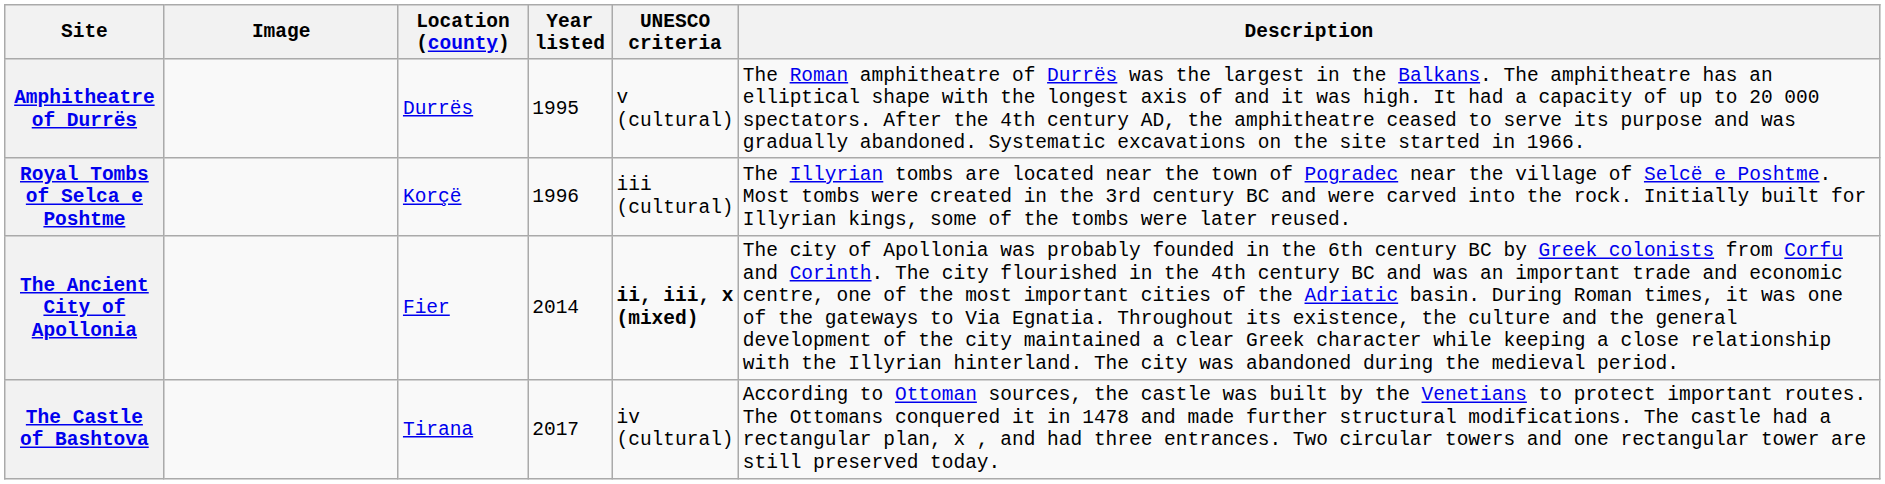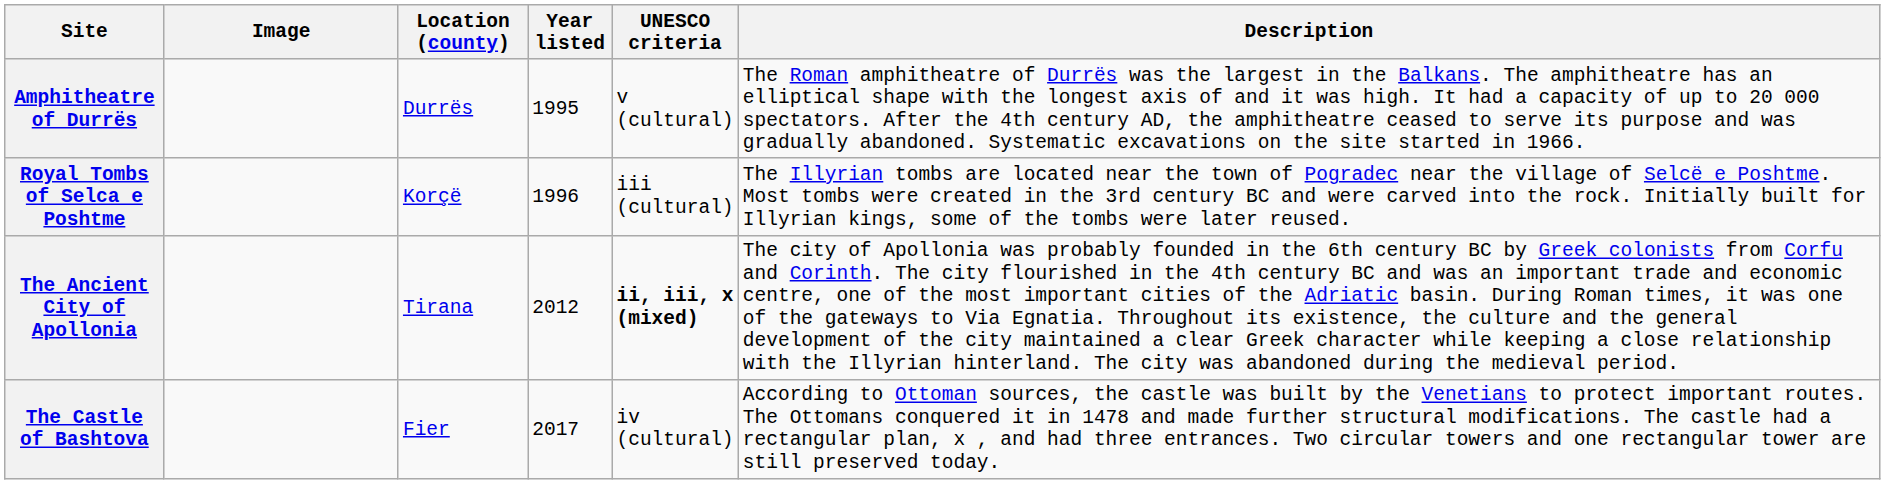The Ancient City of Apollonia | Location (county): Fier -> Tirana
The Ancient City of Apollonia | Year listed: 2014 -> 2012
The Castle of Bashtova | Location (county): Tirana -> Fier
